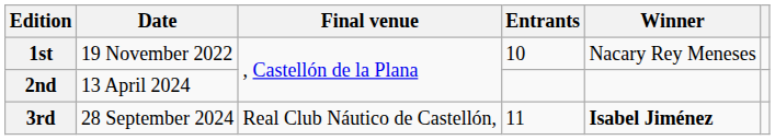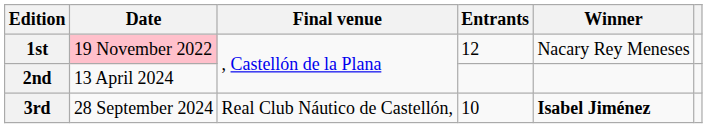1st | Date: no background -> pink background
1st | Entrants: 10 -> 12
3rd | Entrants: 11 -> 10
